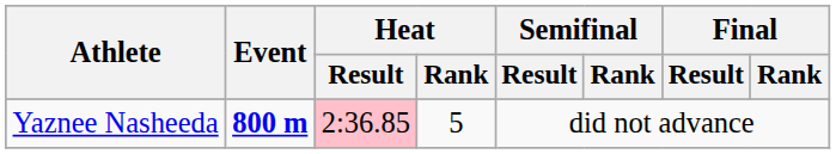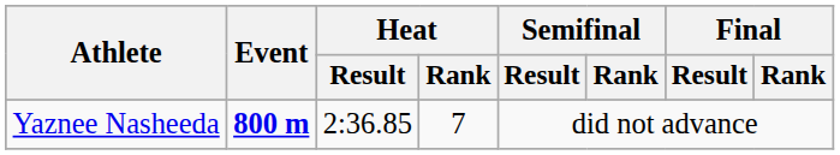Yaznee Nasheeda | Heat / Result: pink background -> no background
Yaznee Nasheeda | Heat / Rank: 5 -> 7
